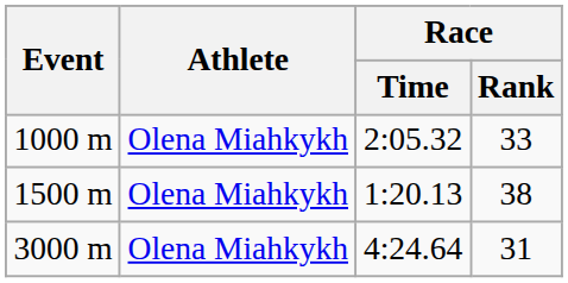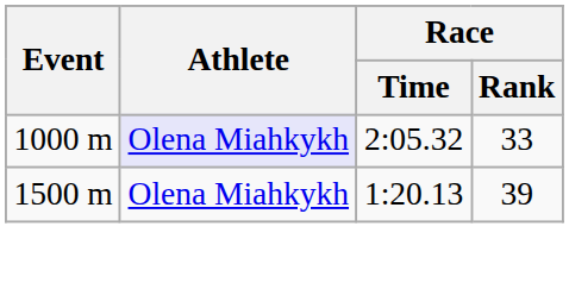1000 m | Athlete: no background -> lavender background
1500 m | Race / Rank: 38 -> 39
- row: 3000 m | Olena Miahkykh | 4:24.64 | 31
